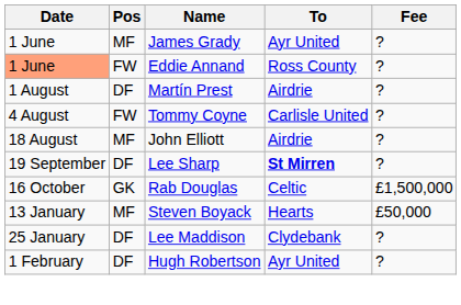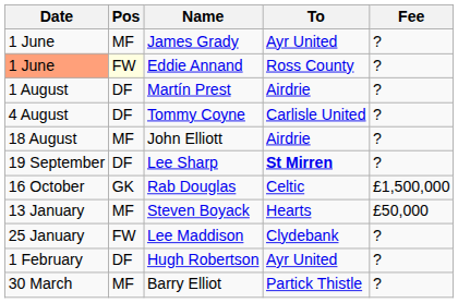Eddie Annand | Pos: no background -> lightyellow background
Tommy Coyne | Pos: FW -> DF
Lee Maddison | Pos: DF -> FW
+ row: 30 March | MF | Barry Elliot | Partick Thistle | ?
